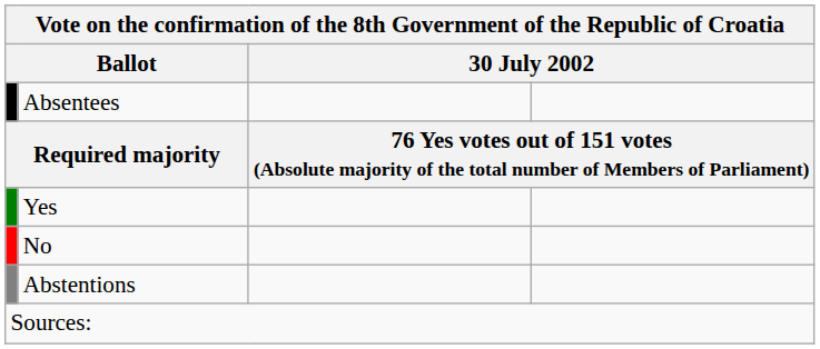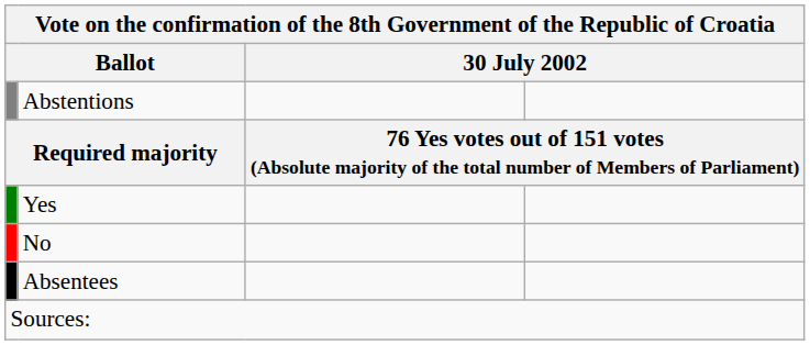rows swapped: Absentees <-> Abstentions
